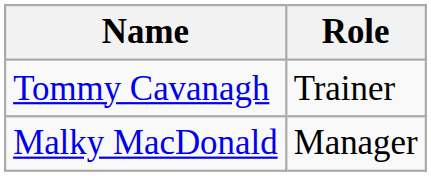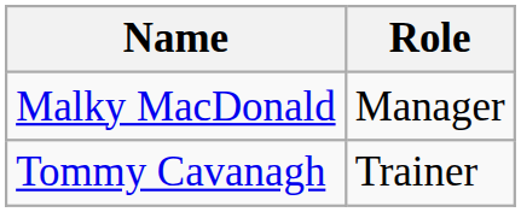rows swapped: Malky MacDonald <-> Tommy Cavanagh
